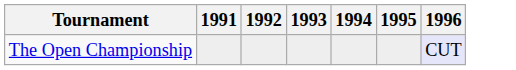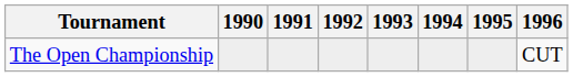+ column: 1990
The Open Championship | 1996: lavender background -> no background
